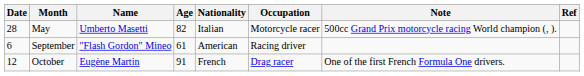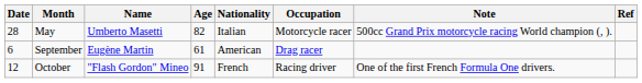September | Name: "Flash Gordon" Mineo -> Eugène Martin
September | Occupation: Racing driver -> Drag racer
October | Name: Eugène Martin -> "Flash Gordon" Mineo
October | Occupation: Drag racer -> Racing driver
